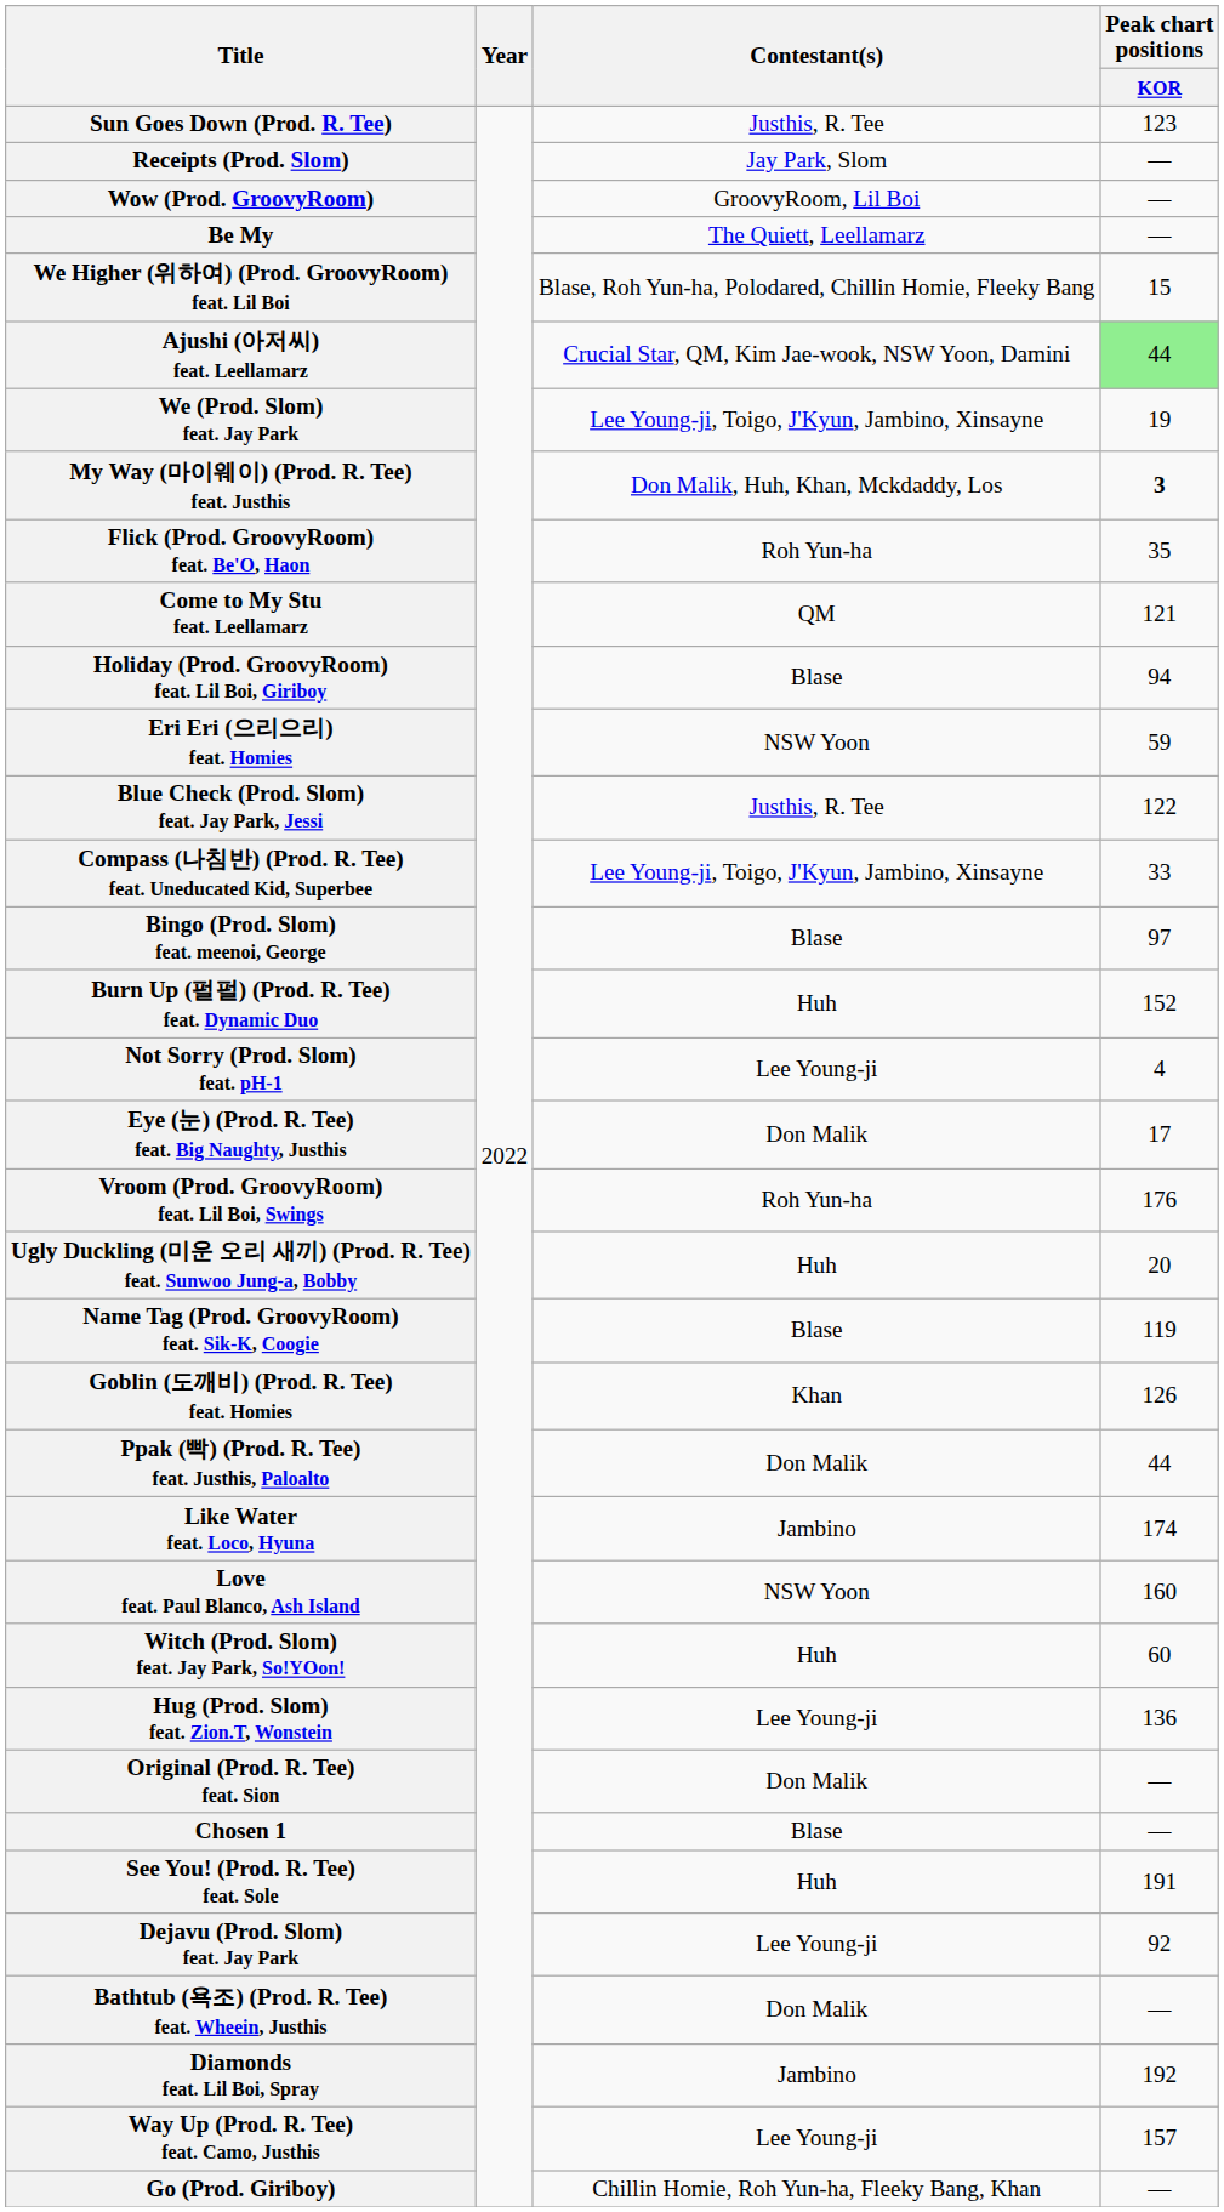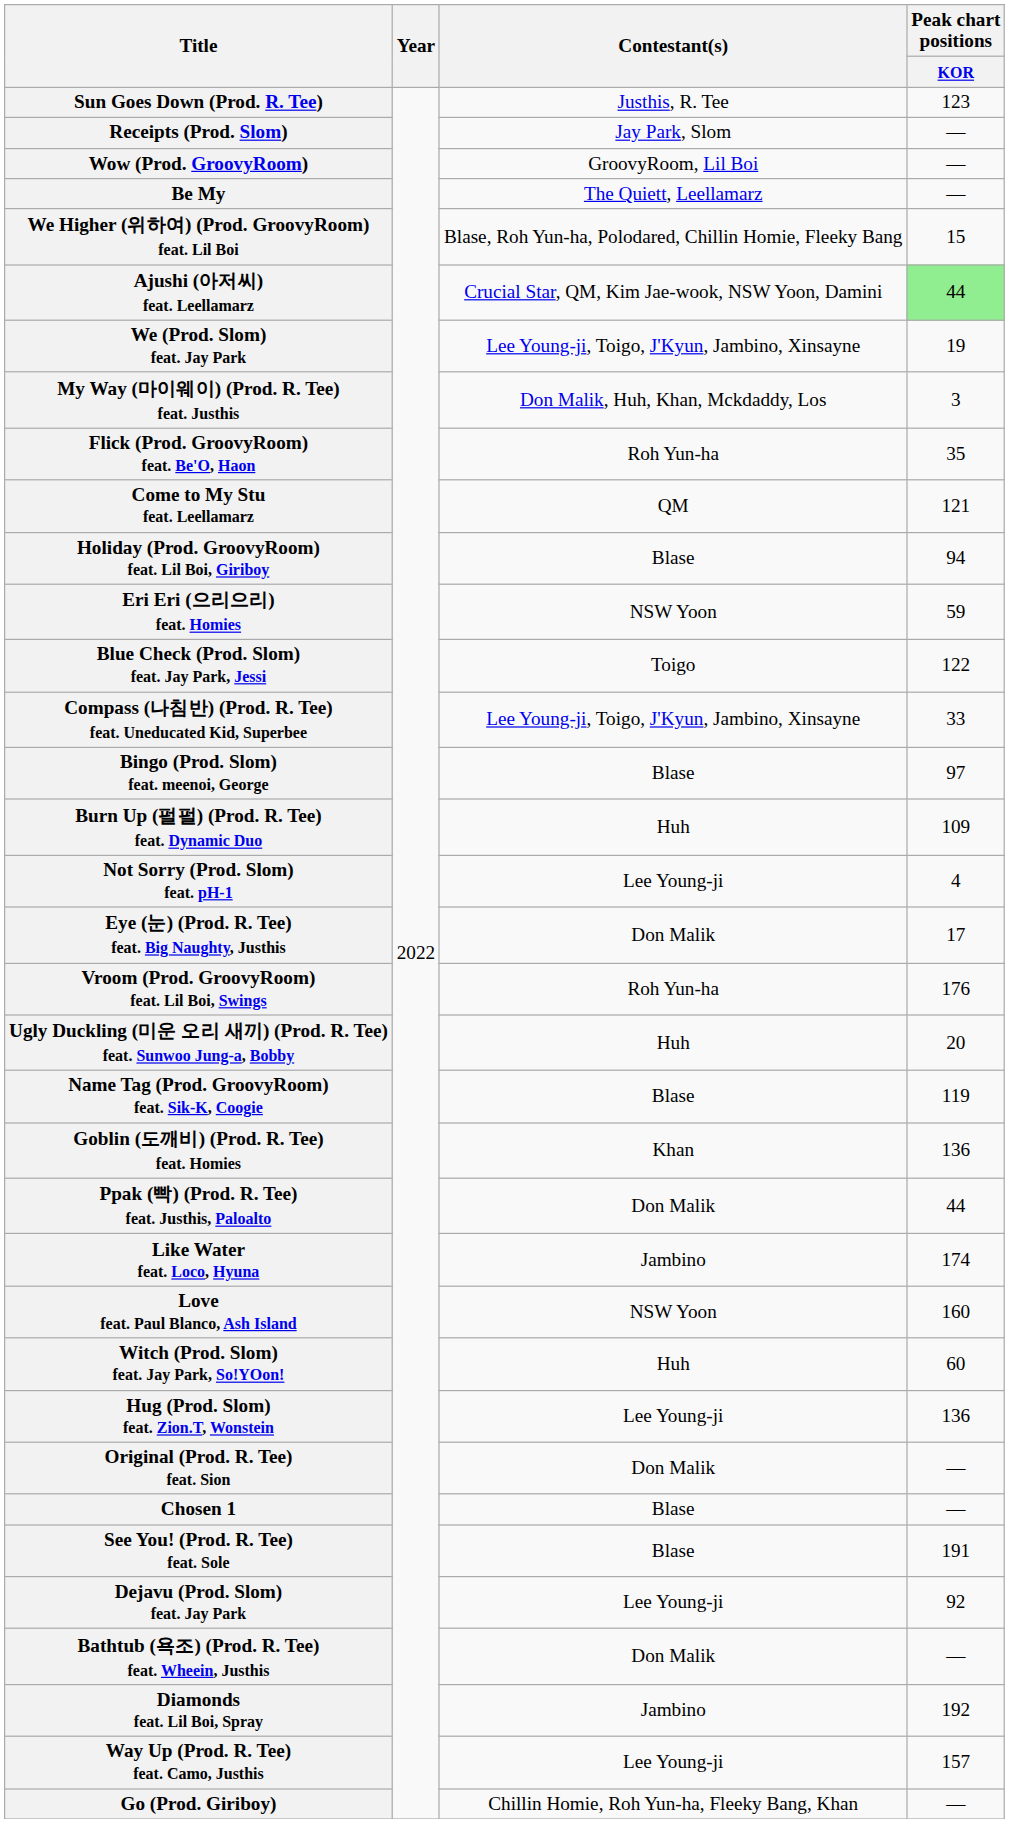My Way (마이웨이) (Prod. R. Tee) feat. Justhis | Peak chart positions / KOR: bold -> normal
Blue Check (Prod. Slom) feat. Jay Park, Jessi | Contestant(s): Justhis, R. Tee -> Toigo
Burn Up (펄펄) (Prod. R. Tee) feat. Dynamic Duo | Peak chart positions / KOR: 152 -> 109
Goblin (도깨비) (Prod. R. Tee) feat. Homies | Peak chart positions / KOR: 126 -> 136
See You! (Prod. R. Tee) feat. Sole | Contestant(s): Huh -> Blase
